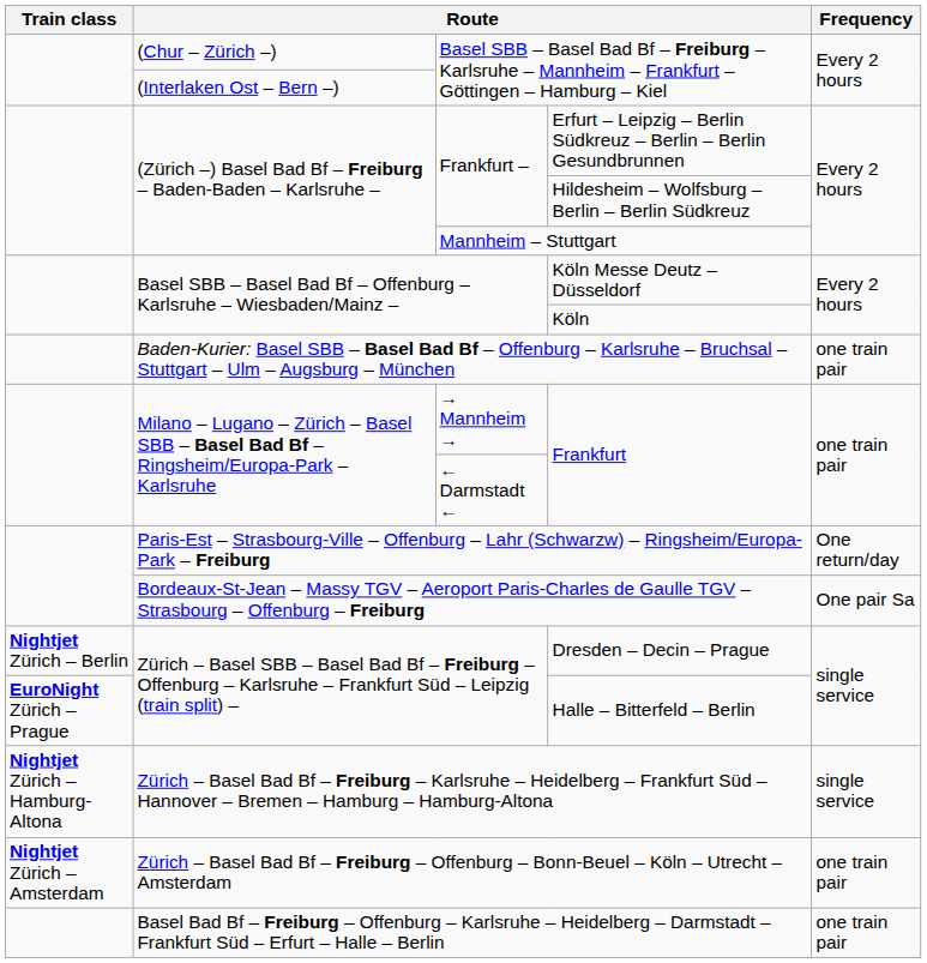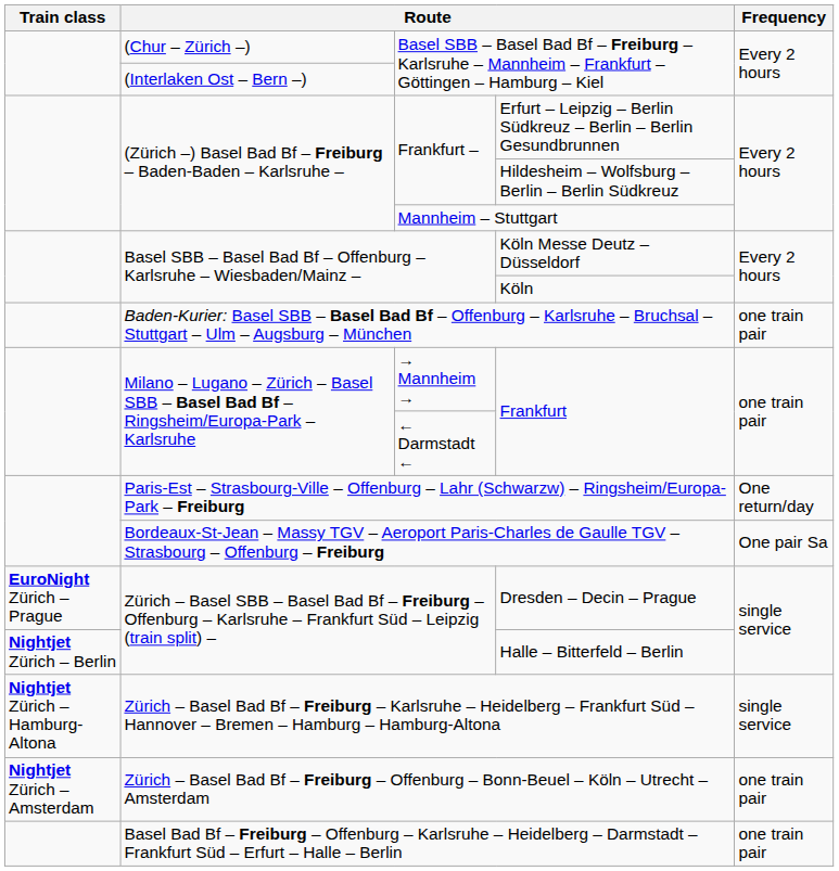Dresden – Decin – Prague | Train class: Nightjet Zürich – Berlin -> EuroNight Zürich – Prague
Halle – Bitterfeld – Berlin | Train class: EuroNight Zürich – Prague -> Nightjet Zürich – Berlin
